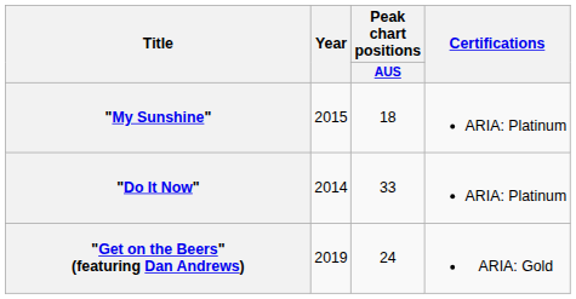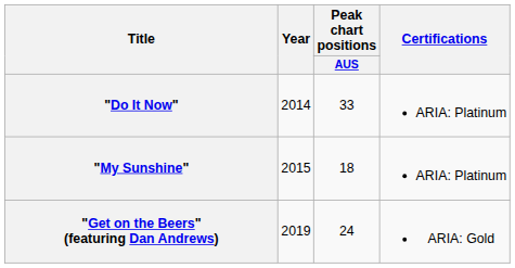rows swapped: "Do It Now" <-> "My Sunshine"
